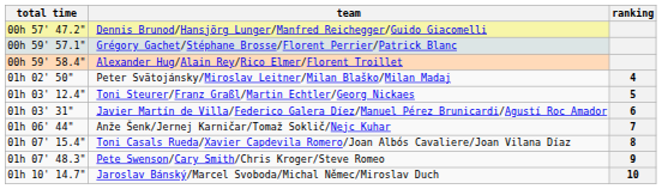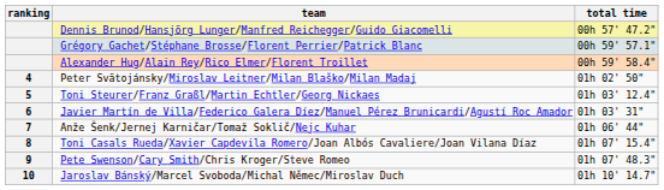columns swapped: ranking <-> total time
